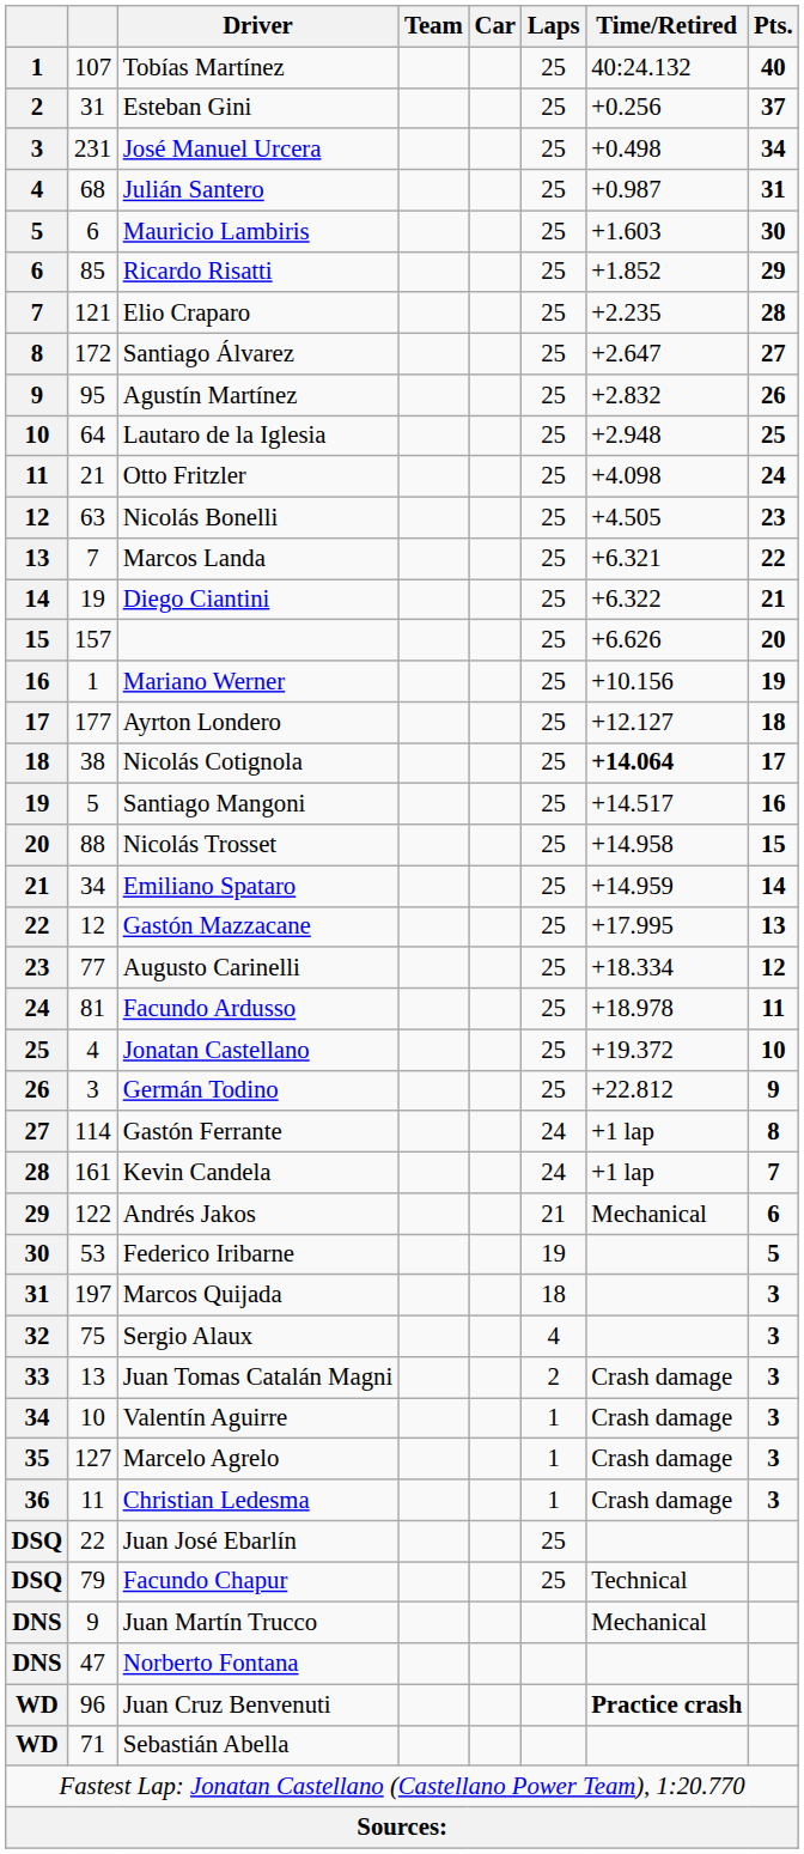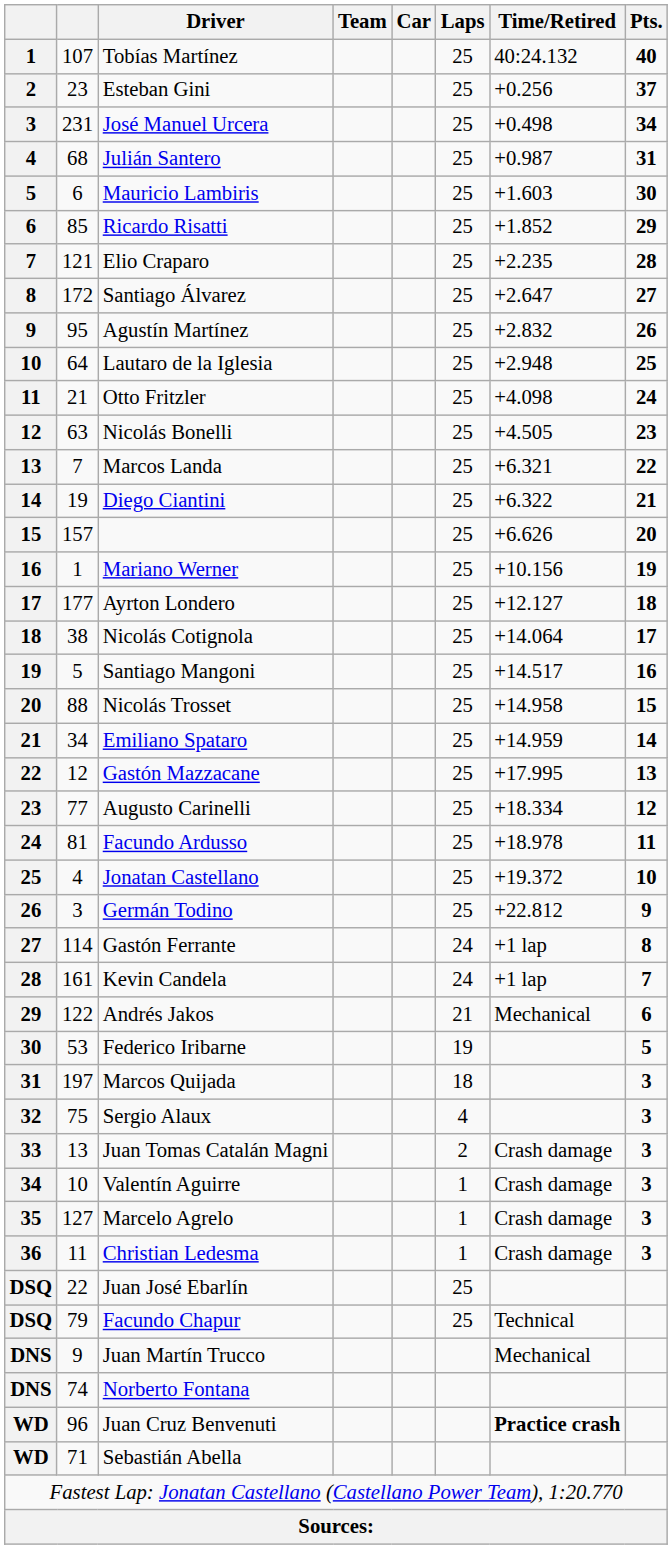Esteban Gini | column 2: 31 -> 23
Nicolás Cotignola | Time/Retired: bold -> normal
Norberto Fontana | column 2: 47 -> 74
